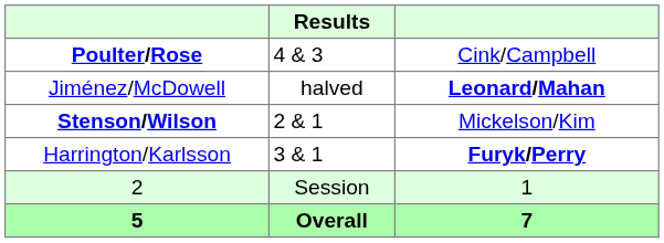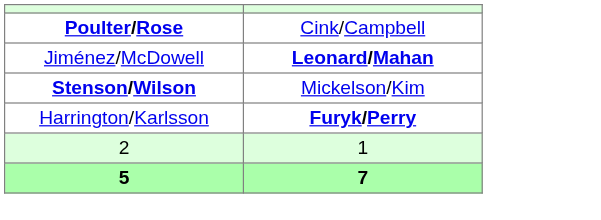- column: Results | 4 & 3 | halved | 2 & 1 | 3 & 1 | Session | Overall
